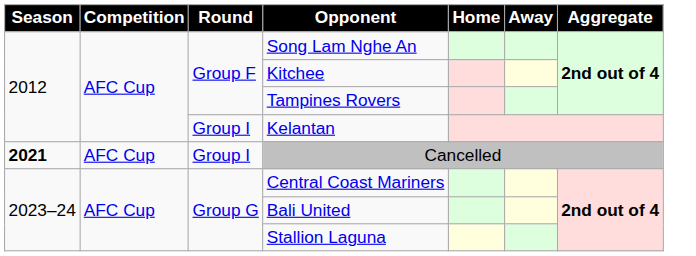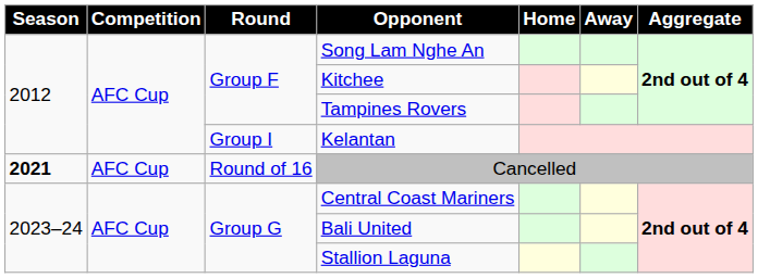Cancelled | Round: Group I -> Round of 16
